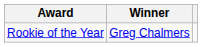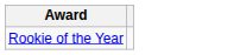- column: Winner | Greg Chalmers
